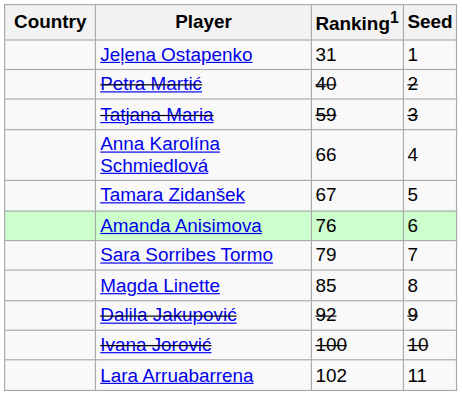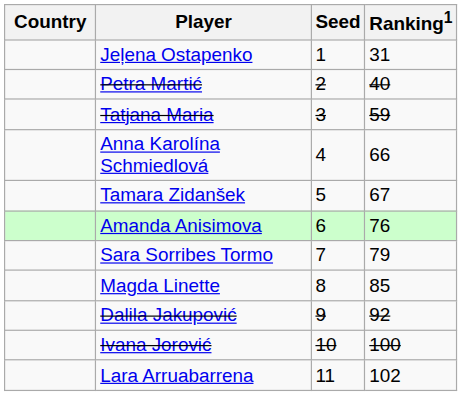columns swapped: Ranking1 <-> Seed
